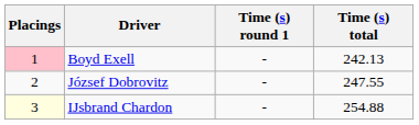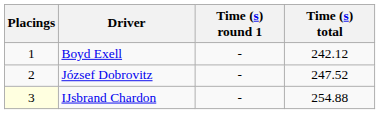Boyd Exell | Placings: pink background -> no background
Boyd Exell | Time (s) total: 242.13 -> 242.12
József Dobrovitz | Time (s) total: 247.55 -> 247.52
